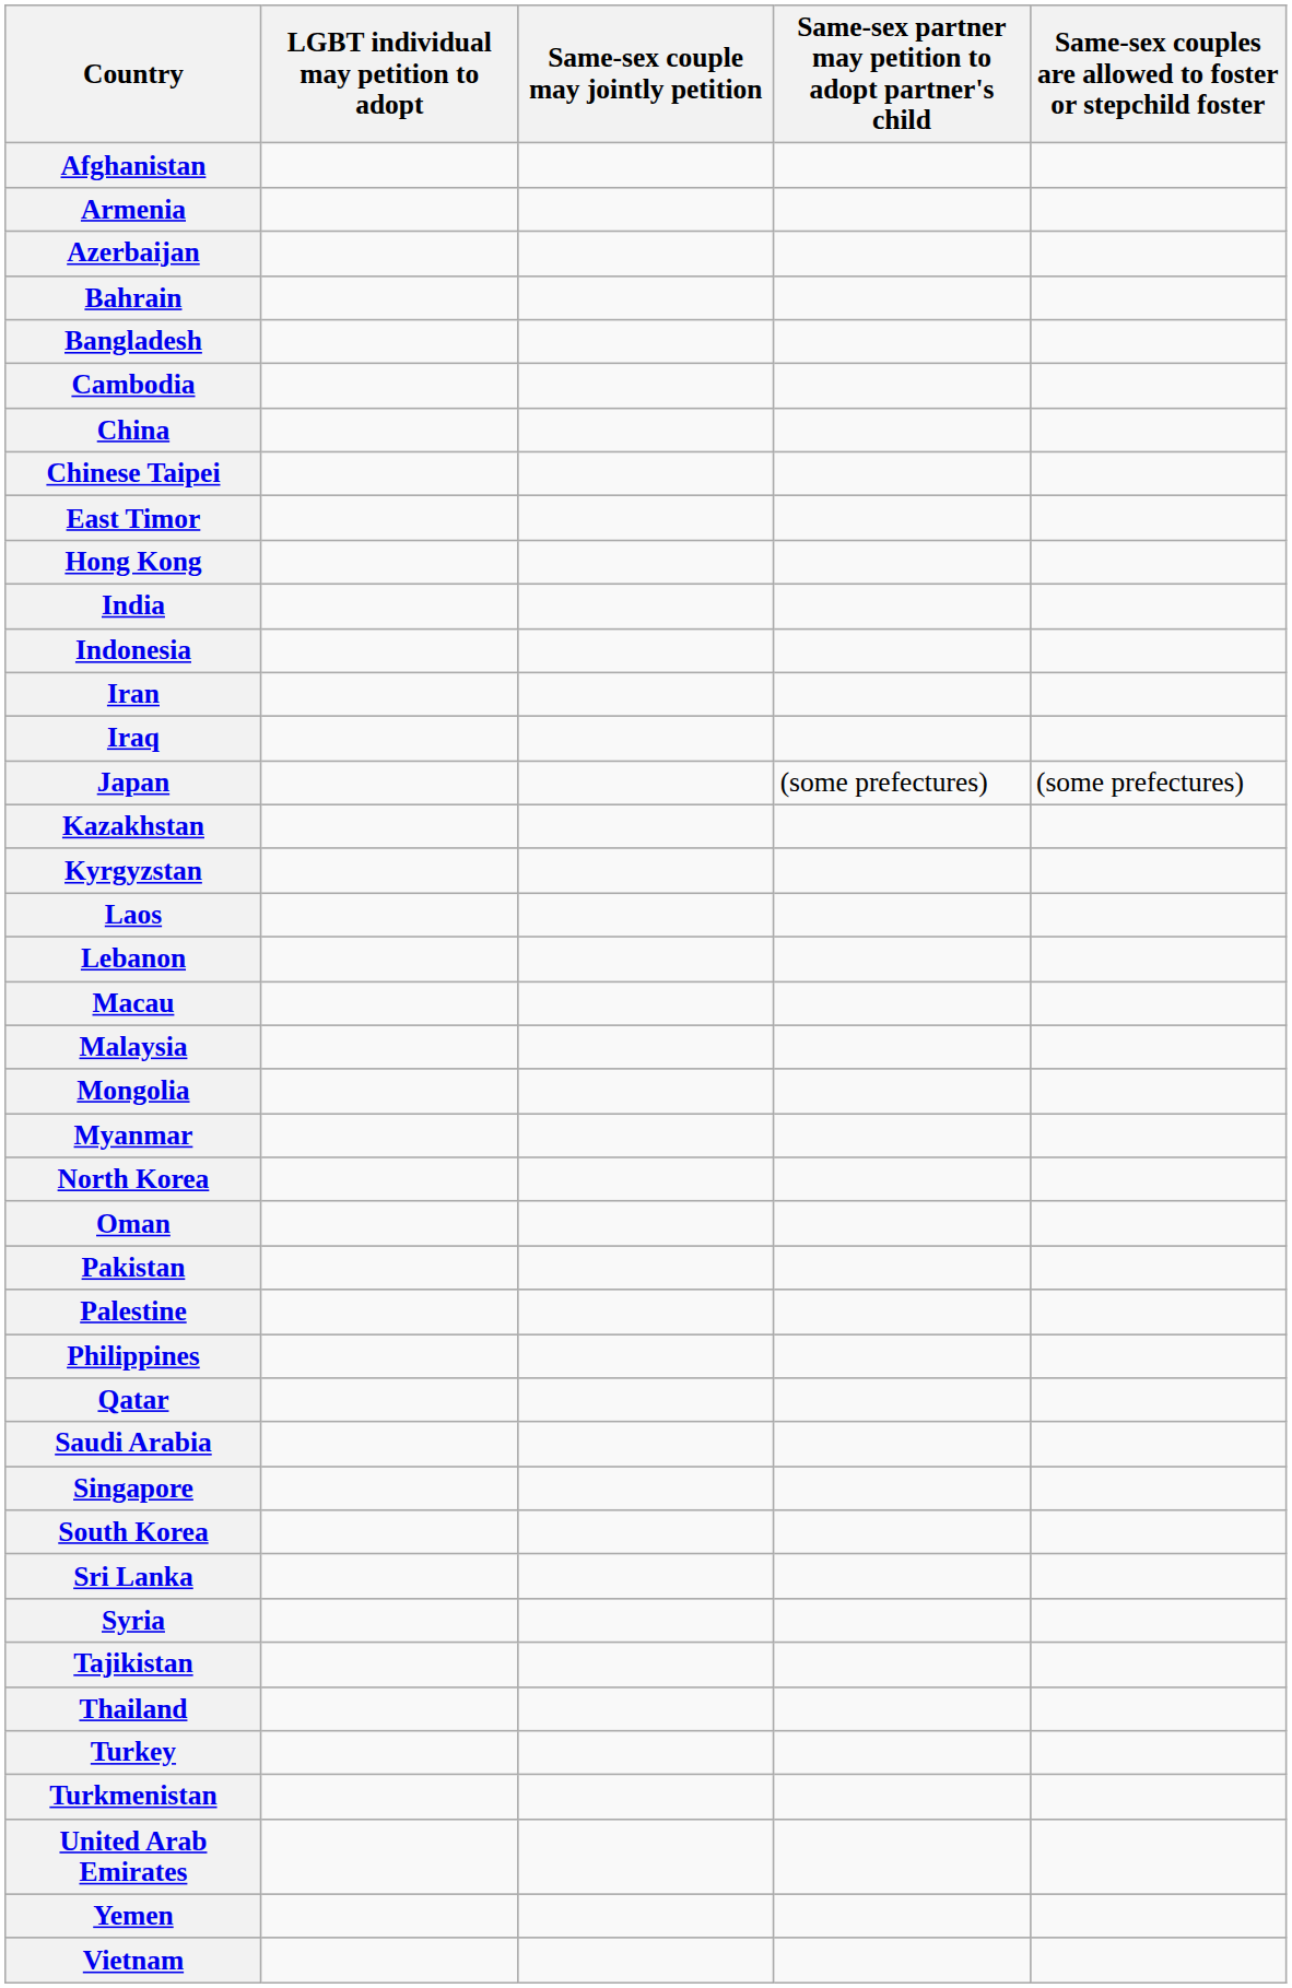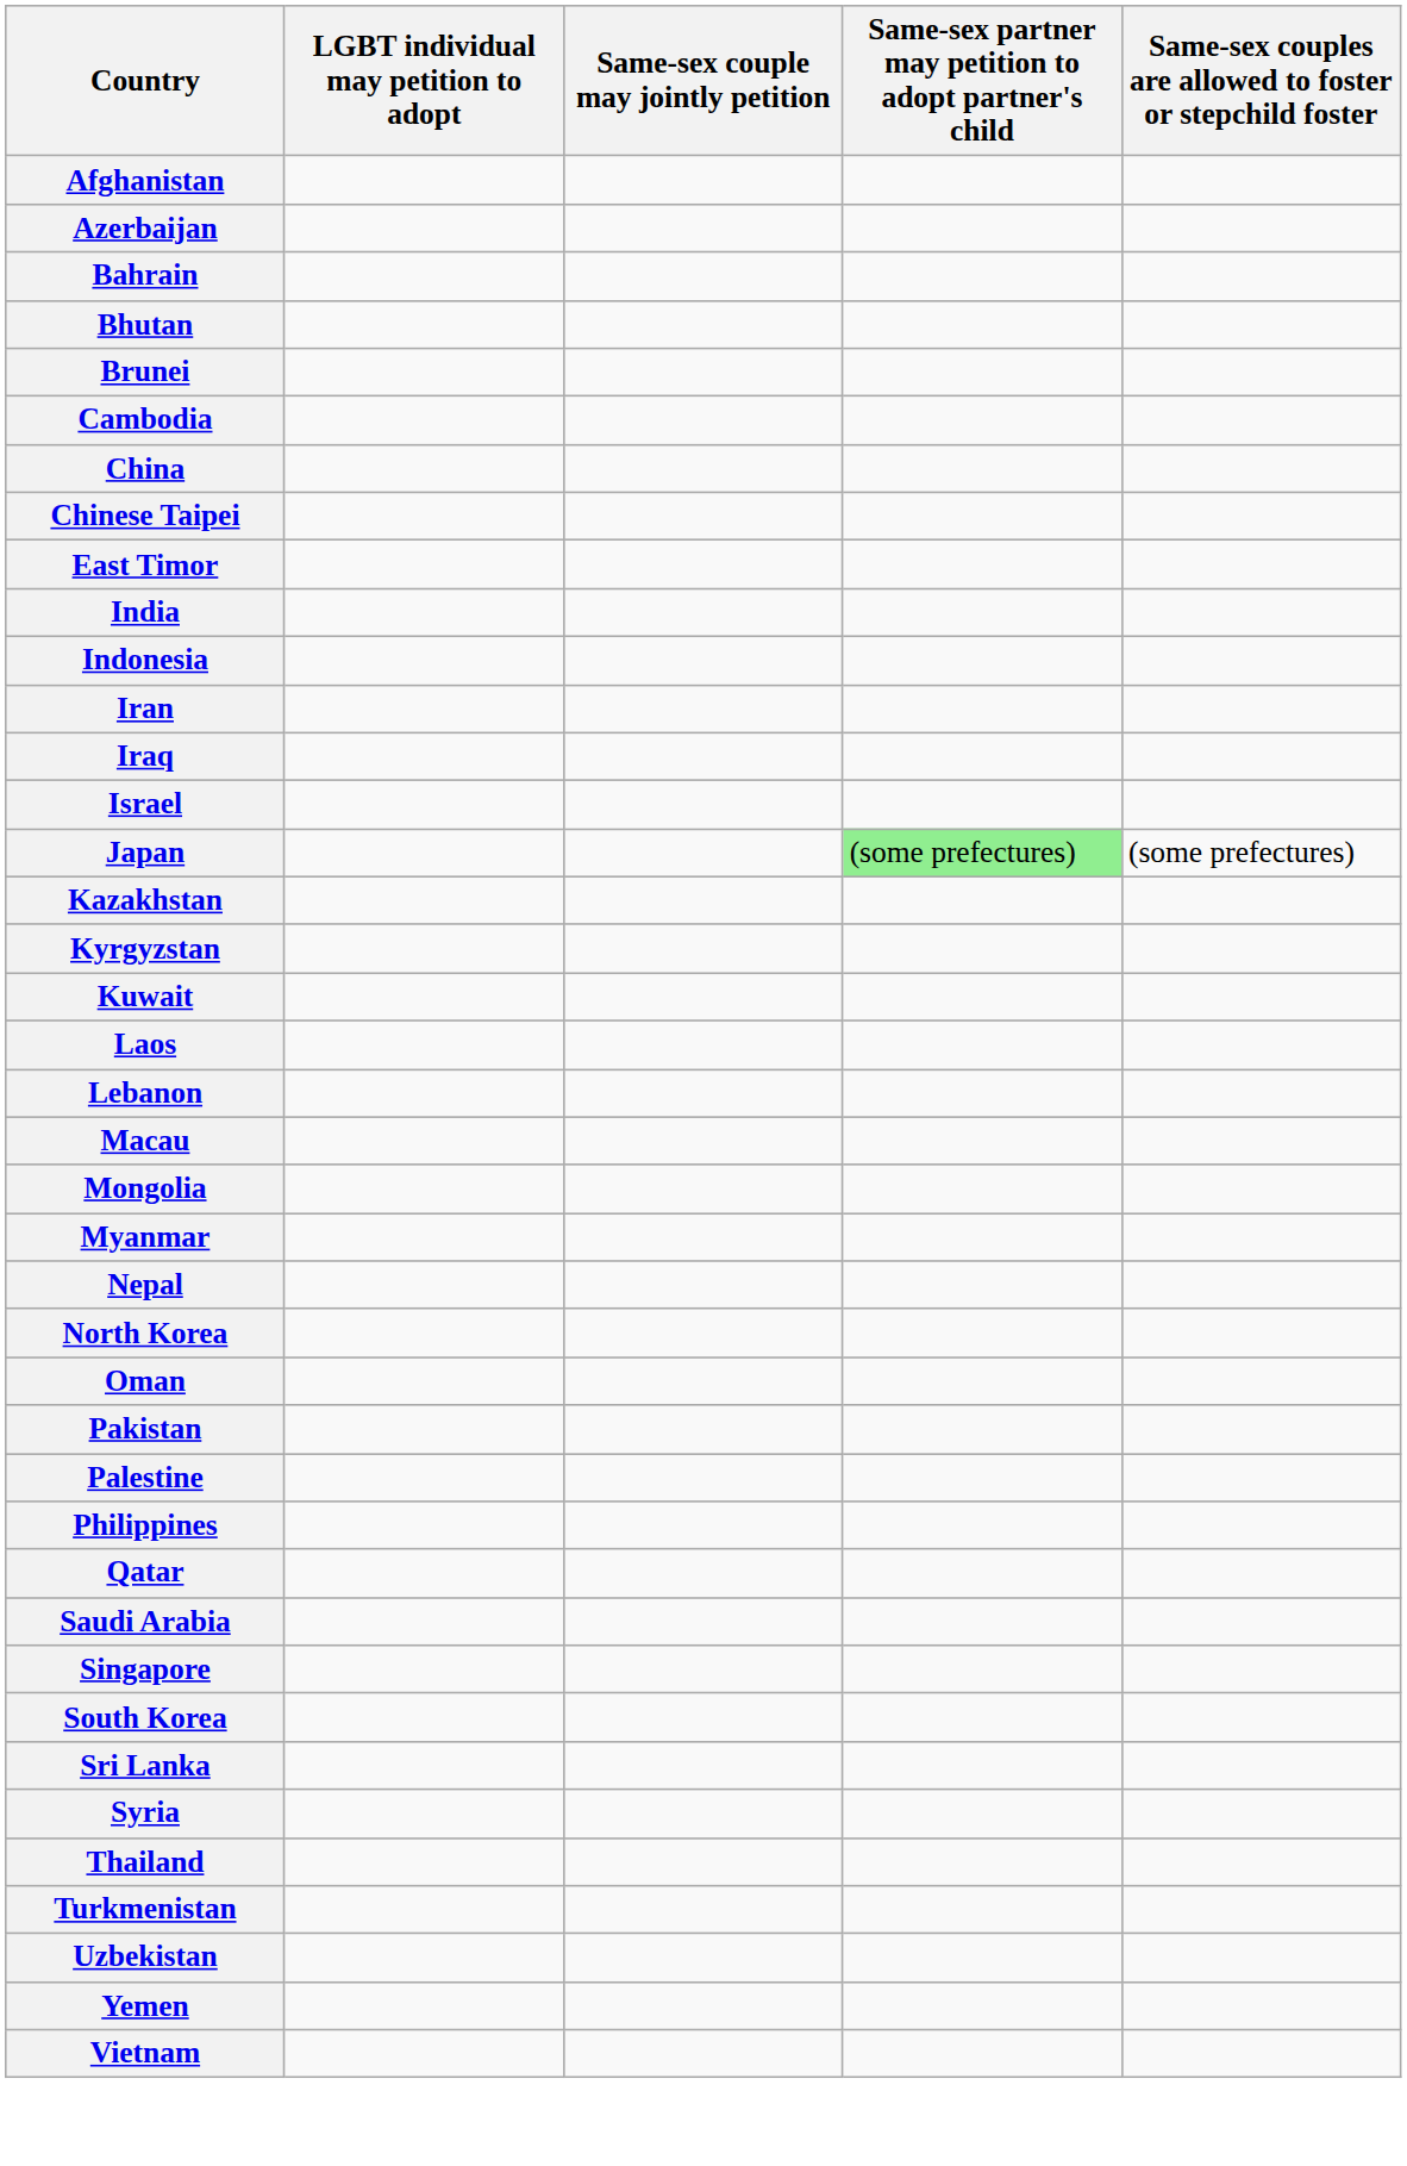- row: Armenia
- row: Bangladesh
+ row: Bhutan
+ row: Brunei
- row: Hong Kong
+ row: Israel
Japan | Same-sex partner may petition to adopt partner's child: no background -> lightgreen background
+ row: Kuwait
- row: Malaysia
+ row: Nepal
- row: Tajikistan
- row: Turkey
- row: United Arab Emirates
+ row: Uzbekistan
